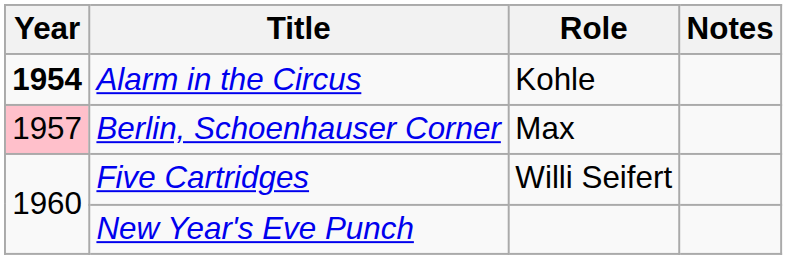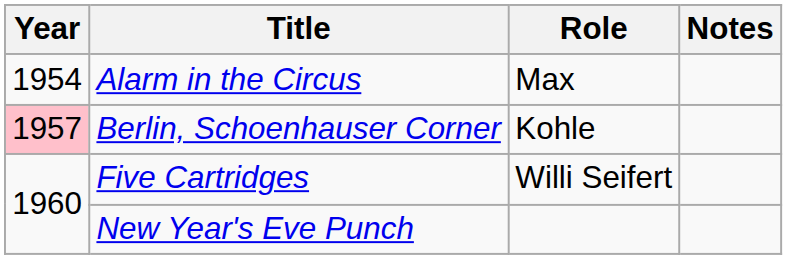Alarm in the Circus | Year: bold -> normal
Alarm in the Circus | Role: Kohle -> Max
Berlin, Schoenhauser Corner | Role: Max -> Kohle
